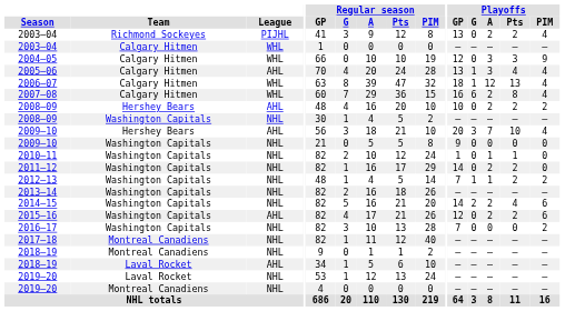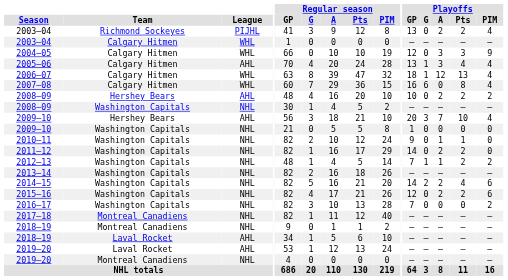2007–08 | Playoffs / A: 2 -> 0
2009–10 / Washington Capitals | Playoffs / GP: 9 -> 1
2010–11 | Playoffs / GP: 1 -> 9
2015–16 | League: AHL -> NHL
2019–20 / Laval Rocket | League: NHL -> AHL
